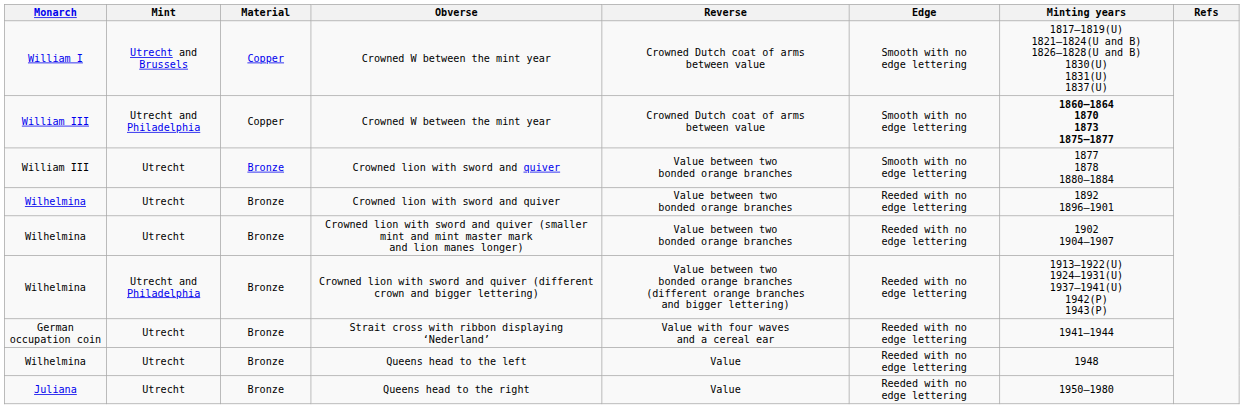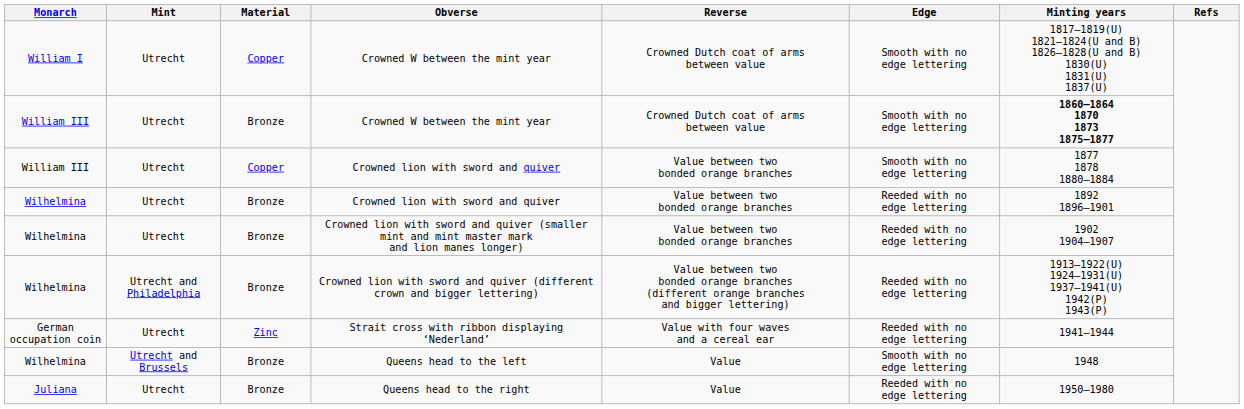William I / Crowned W between the mint year | Mint: Utrecht and Brussels -> Utrecht
William III / Crowned W between the mint year | Mint: Utrecht and Philadelphia -> Utrecht
William III / Crowned W between the mint year | Material: Copper -> Bronze
William III / Crowned lion with sword and quiver | Material: Bronze -> Copper
Strait cross with ribbon displaying ‘Nederland’ | Material: Bronze -> Zinc
Queens head to the left | Mint: Utrecht -> Utrecht and Brussels
Queens head to the left | Edge: Reeded with no edge lettering -> Smooth with no edge lettering
